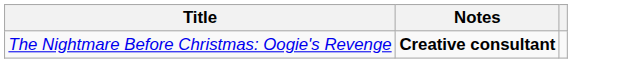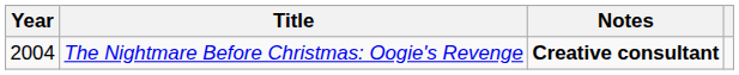+ column: Year | 2004
